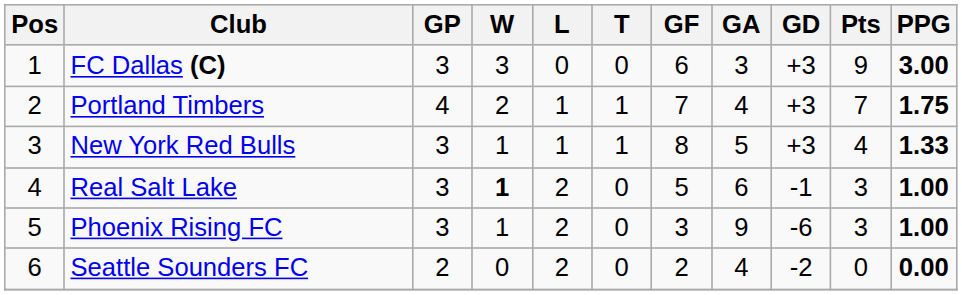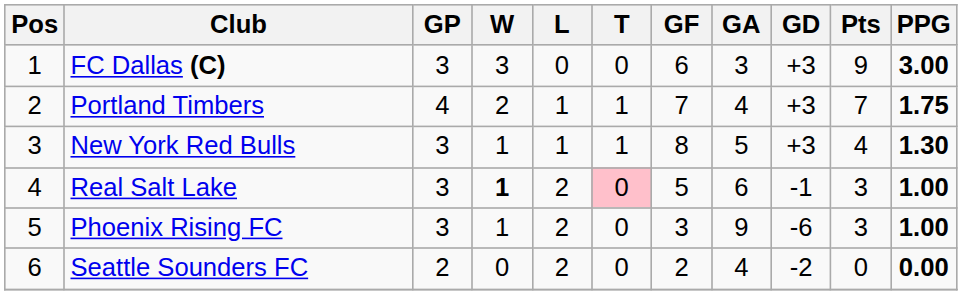New York Red Bulls | PPG: 1.33 -> 1.30
Real Salt Lake | T: no background -> pink background
